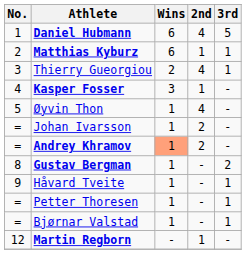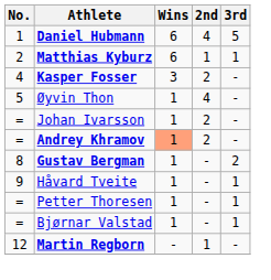- row: 3 | Thierry Gueorgiou | 2 | 4 | 1
Kasper Fosser | 2nd: 1 -> 2
